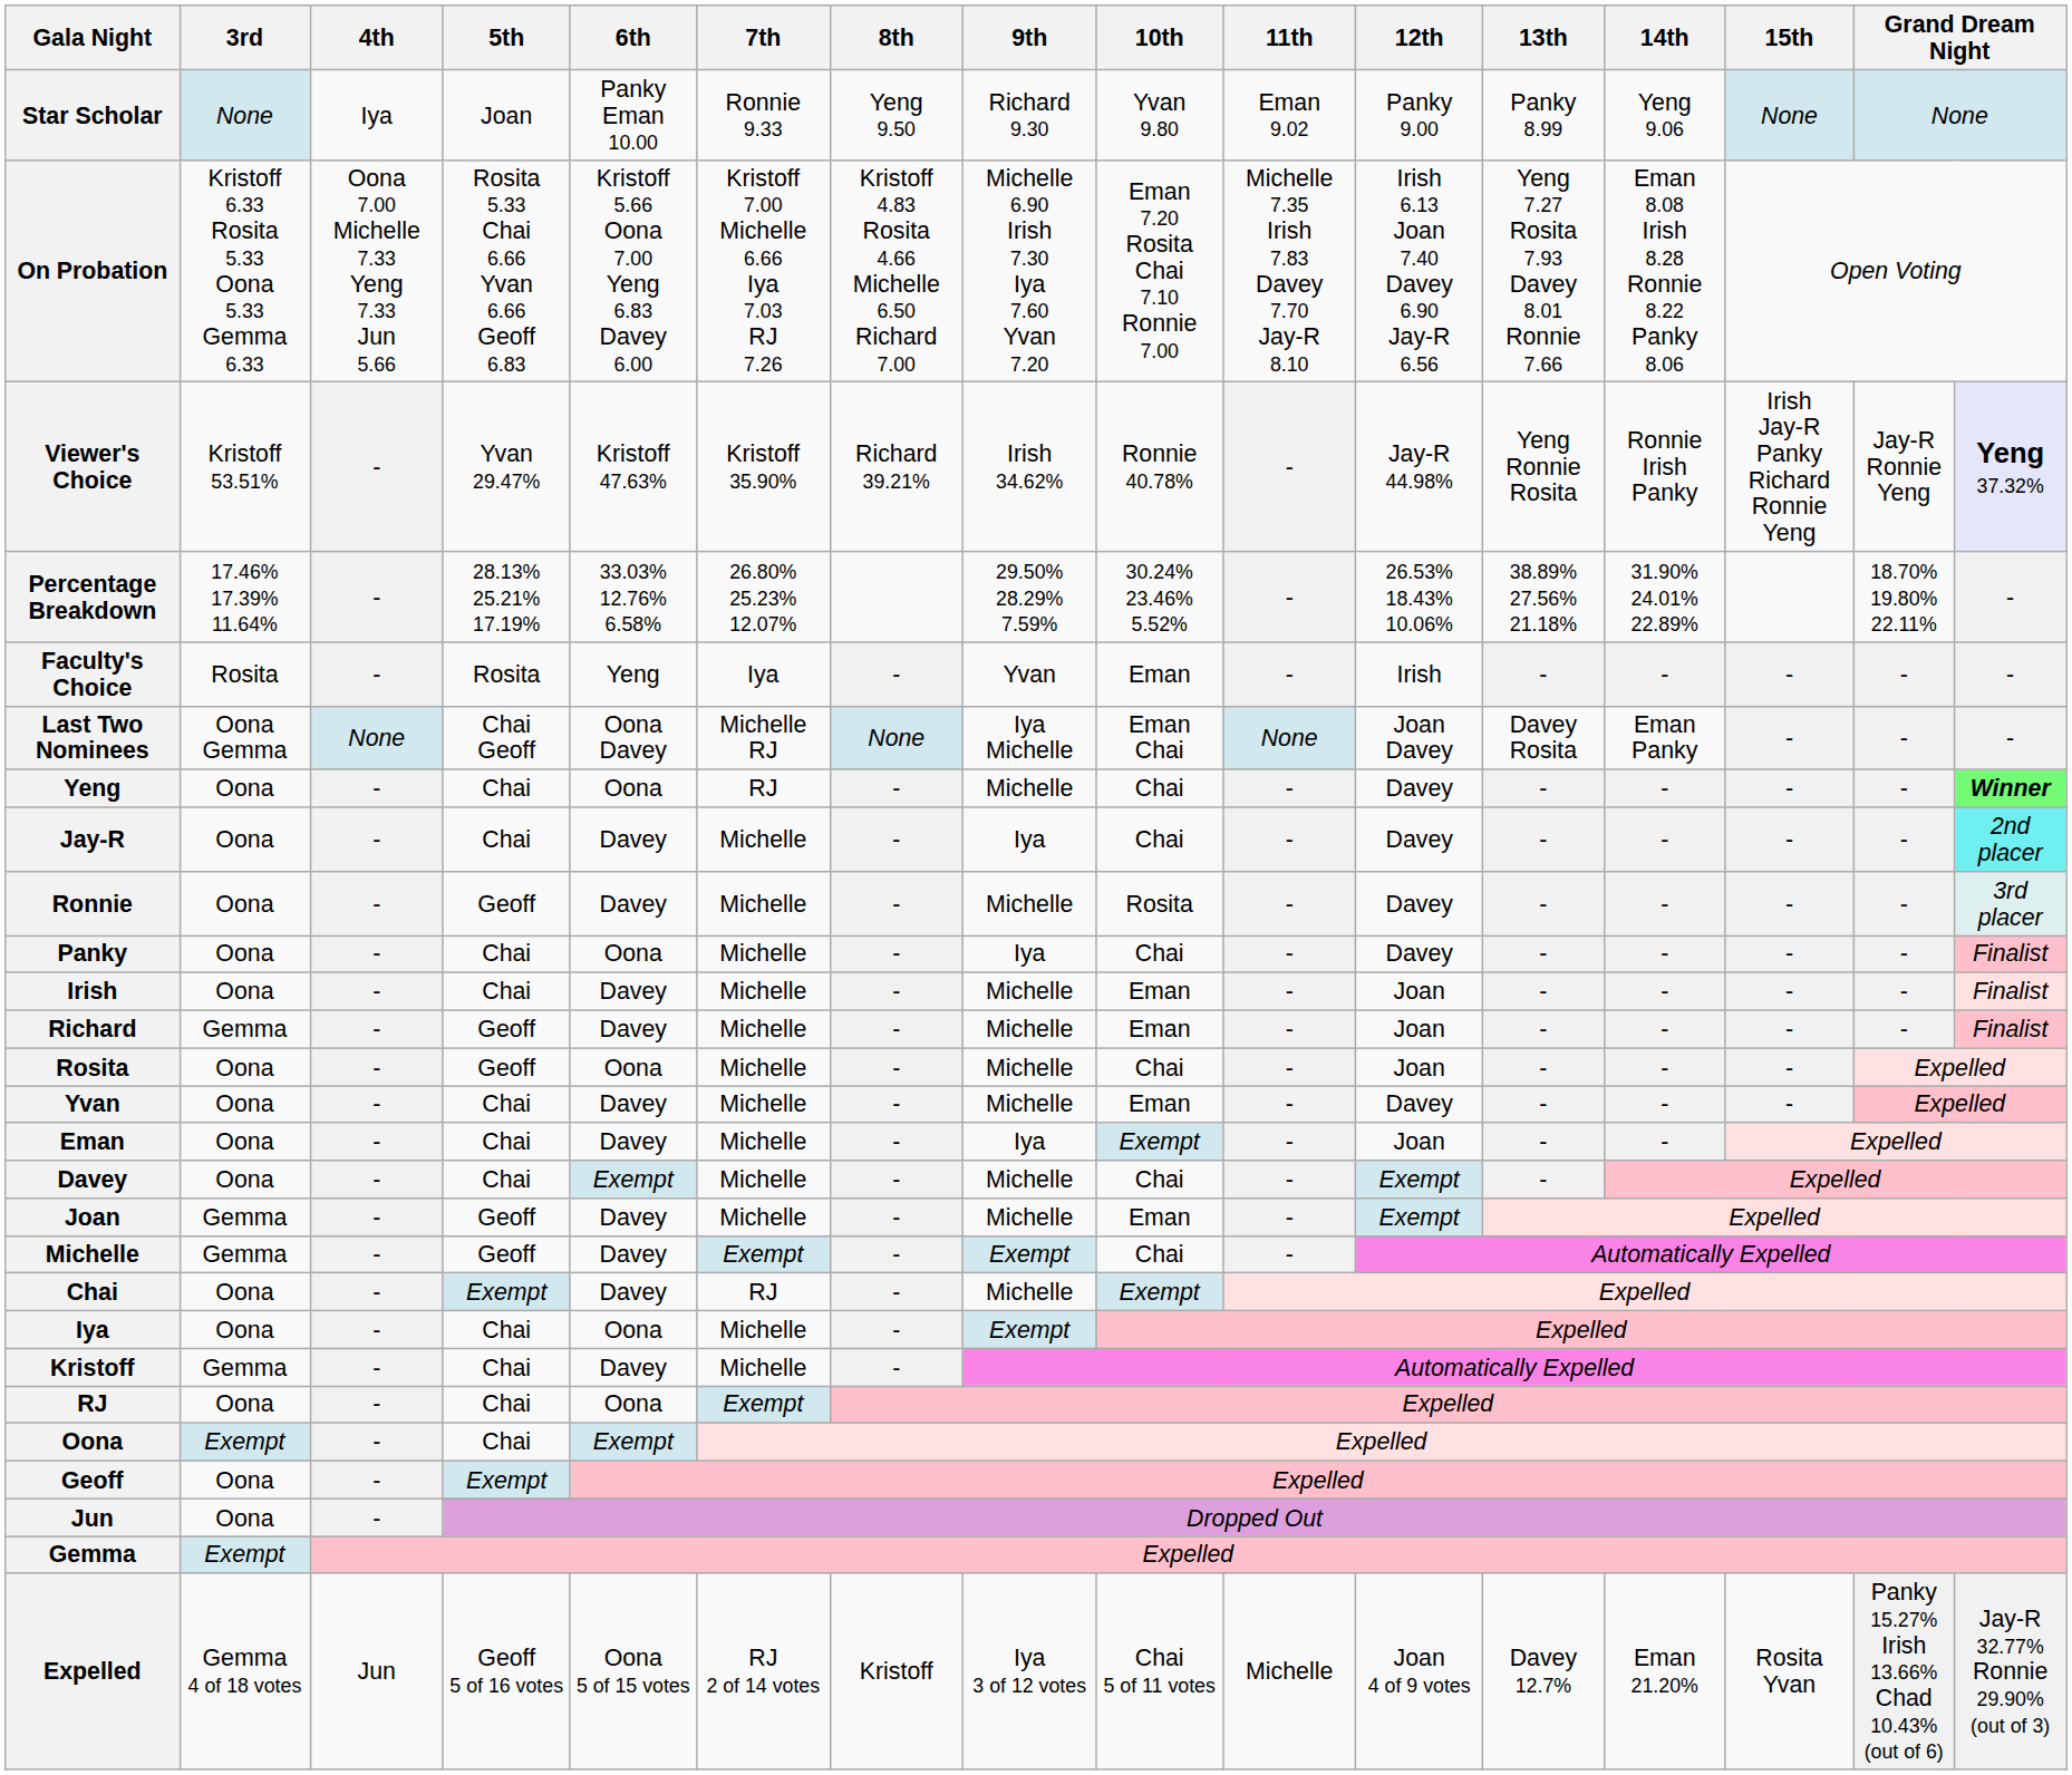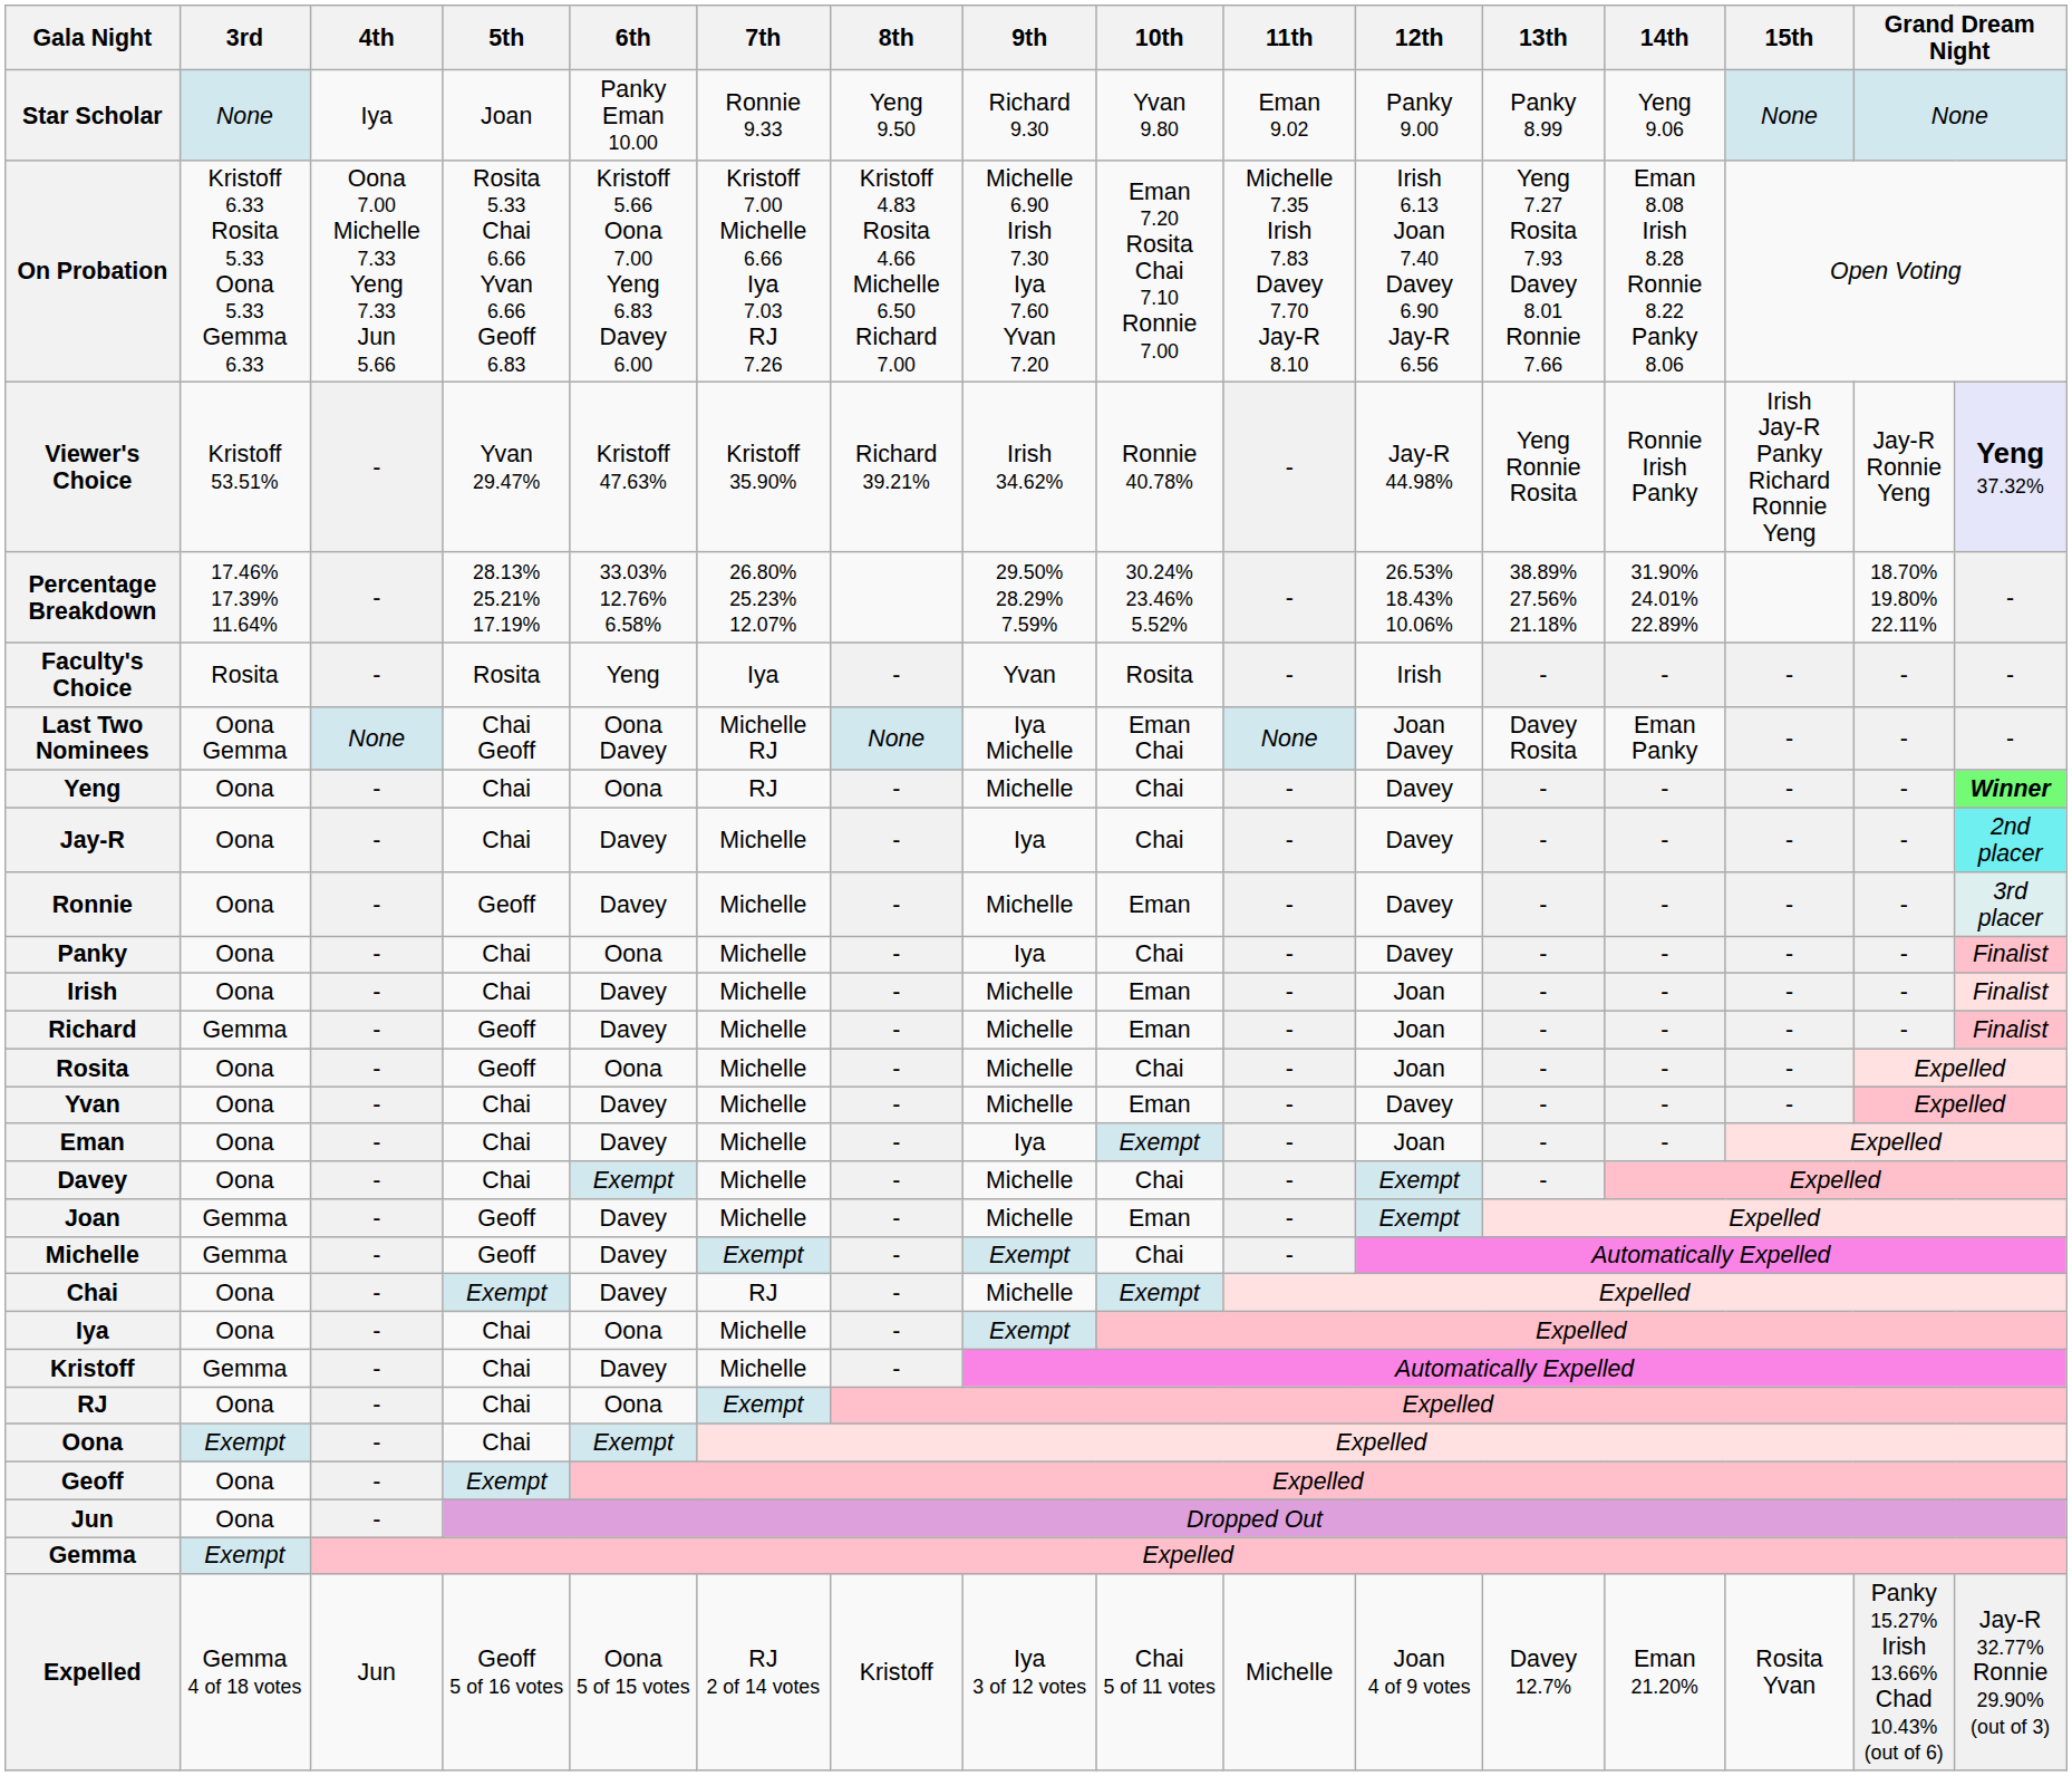Faculty's Choice | 10th: Eman -> Rosita
Ronnie | 10th: Rosita -> Eman
